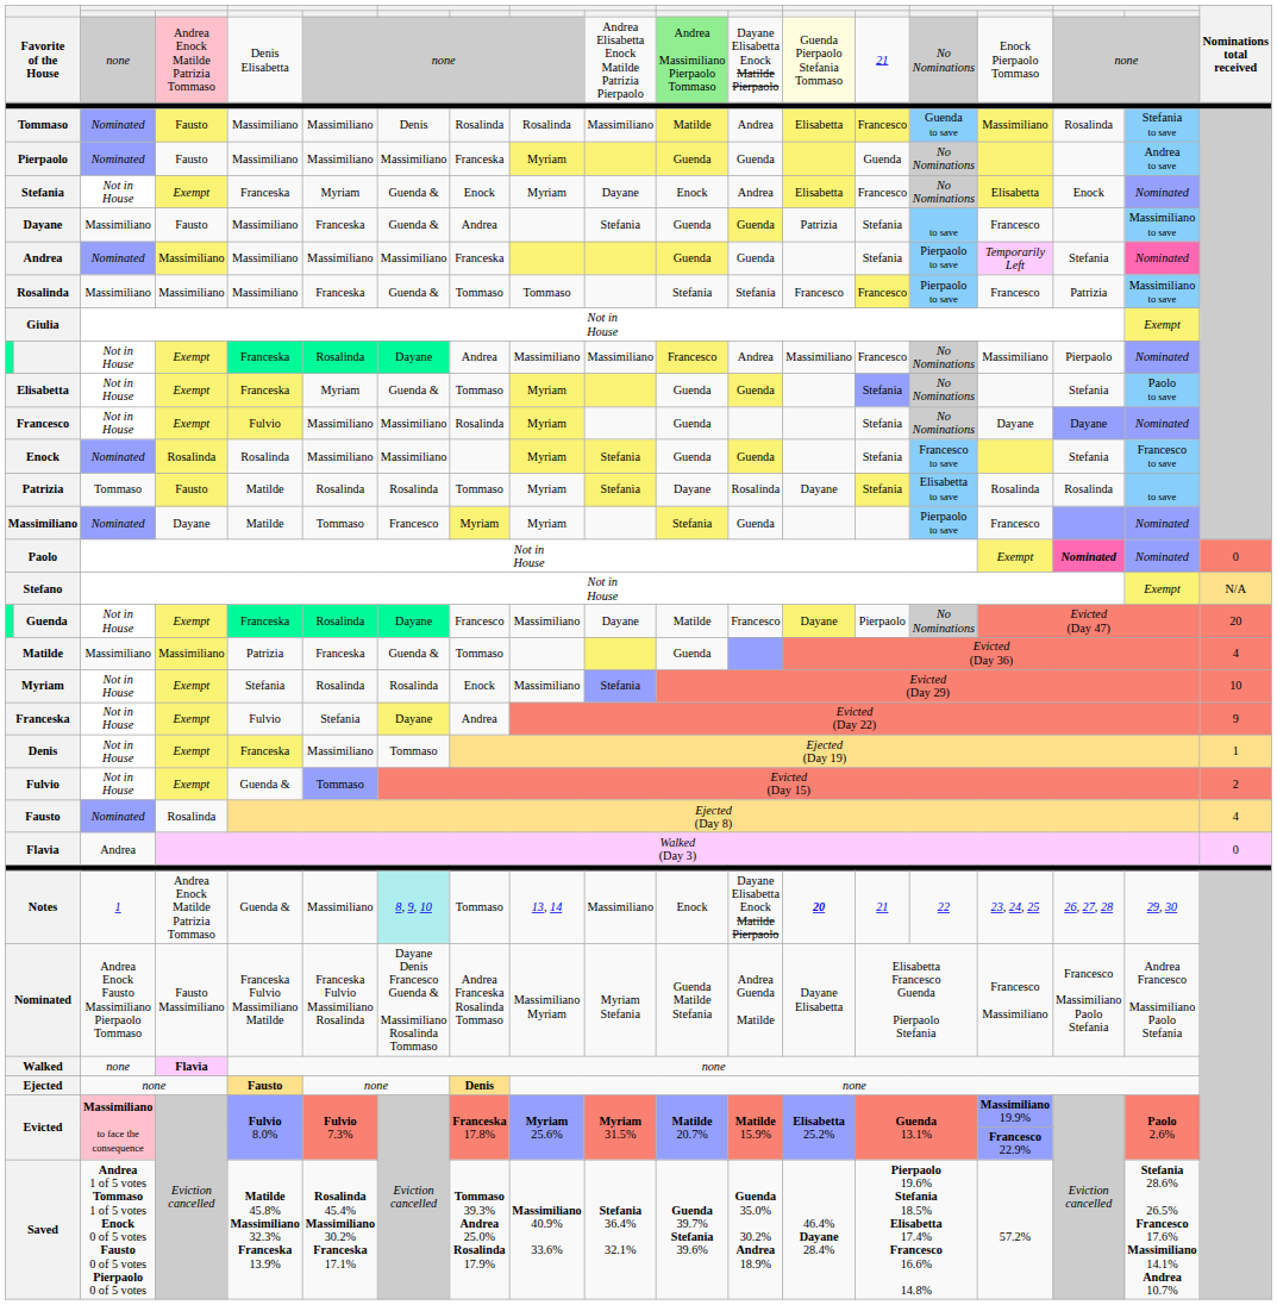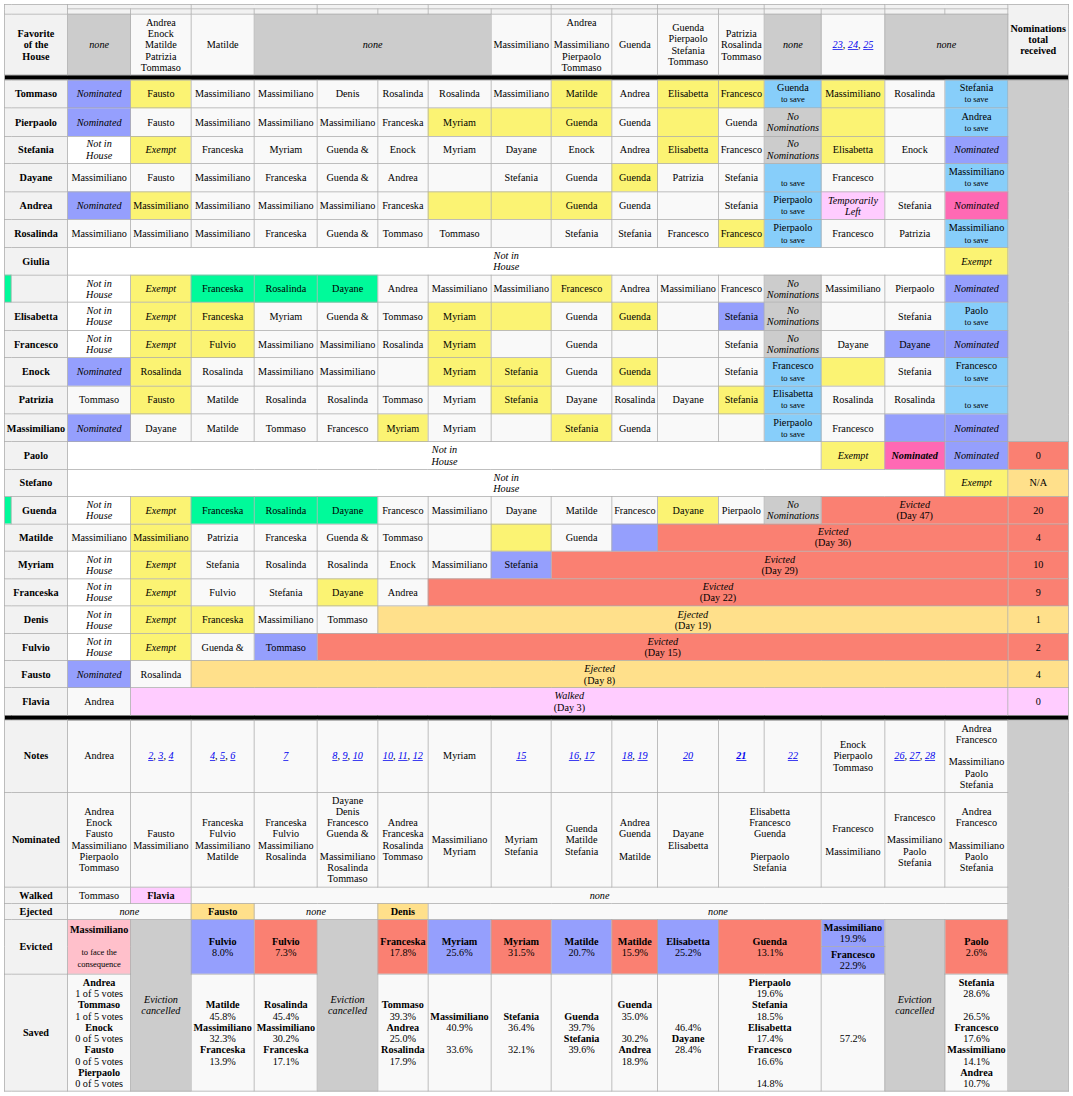Favorite of the House | column 4: pink background -> no background
Favorite of the House | column 5: Denis Elisabetta -> Matilde
Favorite of the House | column 10: Andrea Elisabetta Enock Matilde Patrizia Pierpaolo -> Massimiliano
Favorite of the House | column 11: lightgreen background -> no background
Favorite of the House | column 12: Dayane Elisabetta Enock Matilde Pierpaolo -> Guenda
Favorite of the House | column 13: lightyellow background -> no background
Favorite of the House | column 14: 21 -> Patrizia Rosalinda Tommaso
Favorite of the House | column 15: No Nominations -> none
Favorite of the House | column 16: Enock Pierpaolo Tommaso -> 23, 24, 25
Notes | column 3: 1 -> Andrea
Notes | column 4: Andrea Enock Matilde Patrizia Tommaso -> 2, 3, 4
Notes | column 5: Guenda & -> 4, 5, 6
Notes | column 6: Massimiliano -> 7
Notes | column 7: paleturquoise background -> no background
Notes | column 8: Tommaso -> 10, 11, 12
Notes | column 9: 13, 14 -> Myriam
Notes | column 10: Massimiliano -> 15
Notes | column 11: Enock -> 16, 17
Notes | column 12: Dayane Elisabetta Enock Matilde Pierpaolo -> 18, 19
Notes | column 13: bold -> normal
Notes | column 14: normal -> bold
Notes | column 16: 23, 24, 25 -> Enock Pierpaolo Tommaso
Notes | column 18: 29, 30 -> Andrea Francesco Massimiliano Paolo Stefania
Walked | column 3: none -> Tommaso
